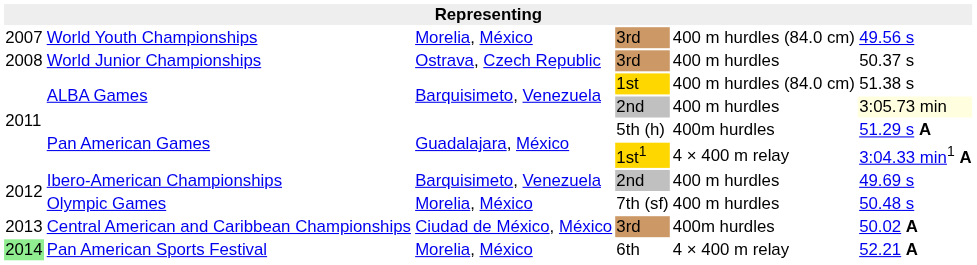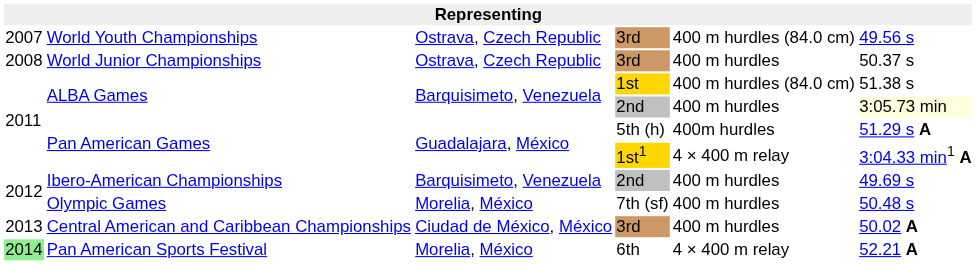World Youth Championships | column 3: Morelia, México -> Ostrava, Czech Republic
Central American and Caribbean Championships | column 5: 400m hurdles -> 400 m hurdles
